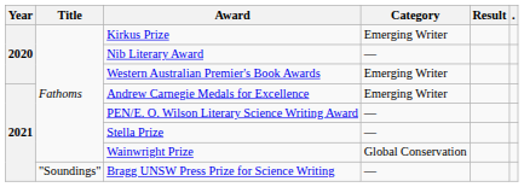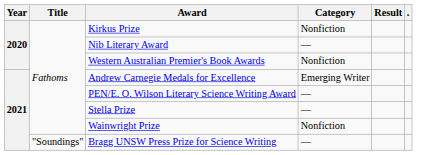Kirkus Prize | Category: Emerging Writer -> Nonfiction
Western Australian Premier's Book Awards | Category: Emerging Writer -> Nonfiction
Wainwright Prize | Category: Global Conservation -> Nonfiction
